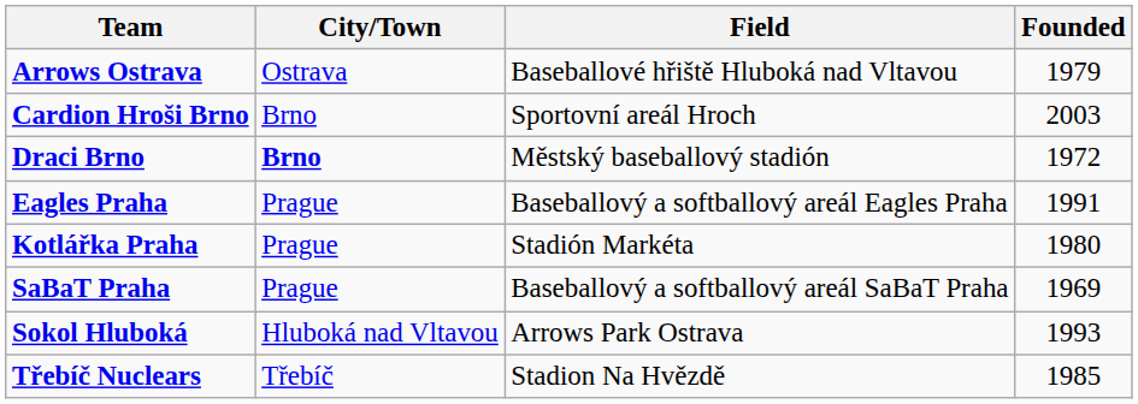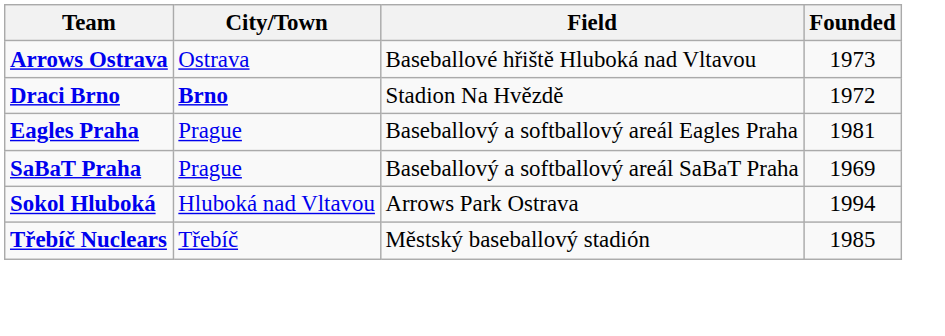Arrows Ostrava | Founded: 1979 -> 1973
- row: Cardion Hroši Brno | Brno | Sportovní areál Hroch | 2003
Draci Brno | Field: Městský baseballový stadión -> Stadion Na Hvězdě
Eagles Praha | Founded: 1991 -> 1981
- row: Kotlářka Praha | Prague | Stadión Markéta | 1980
Sokol Hluboká | Founded: 1993 -> 1994
Třebíč Nuclears | Field: Stadion Na Hvězdě -> Městský baseballový stadión
